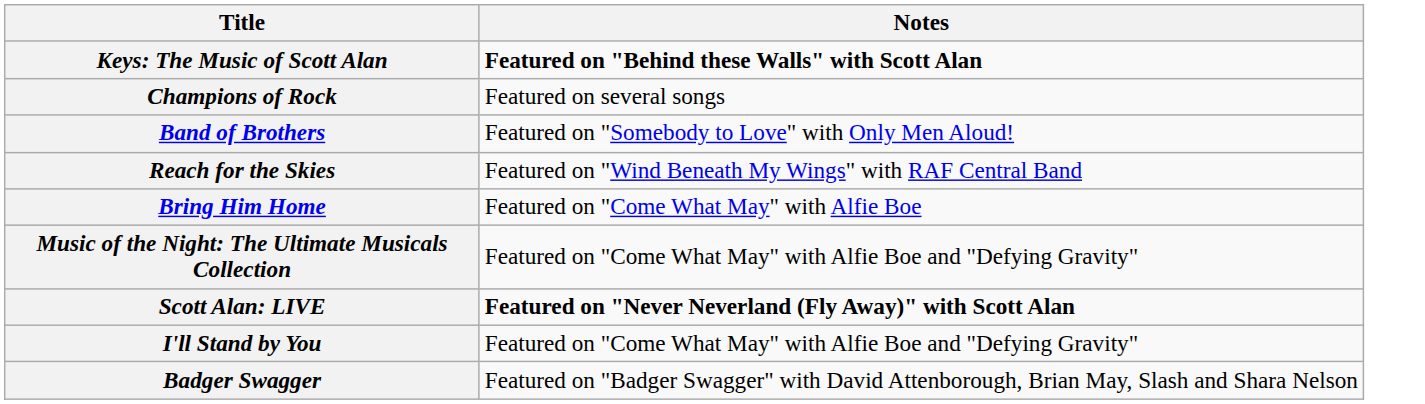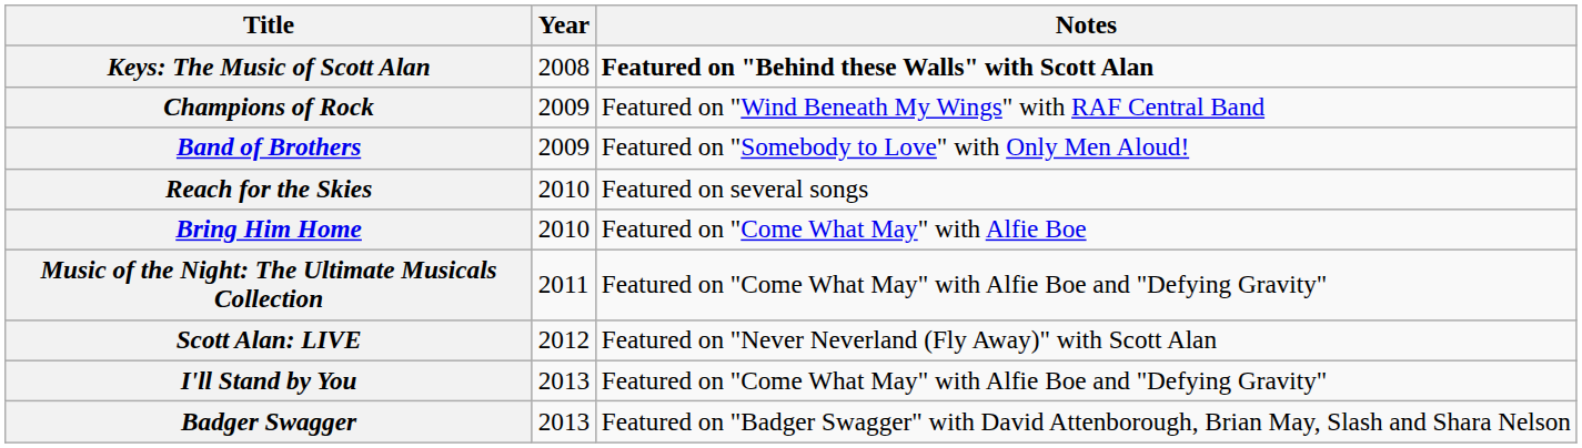+ column: Year | 2008 | 2009 | 2009 | 2010 | 2010 | 2011 | 2012 | 2013 | 2013
Champions of Rock | Notes: Featured on several songs -> Featured on "Wind Beneath My Wings" with RAF Central Band
Reach for the Skies | Notes: Featured on "Wind Beneath My Wings" with RAF Central Band -> Featured on several songs
Scott Alan: LIVE | Notes: bold -> normal
